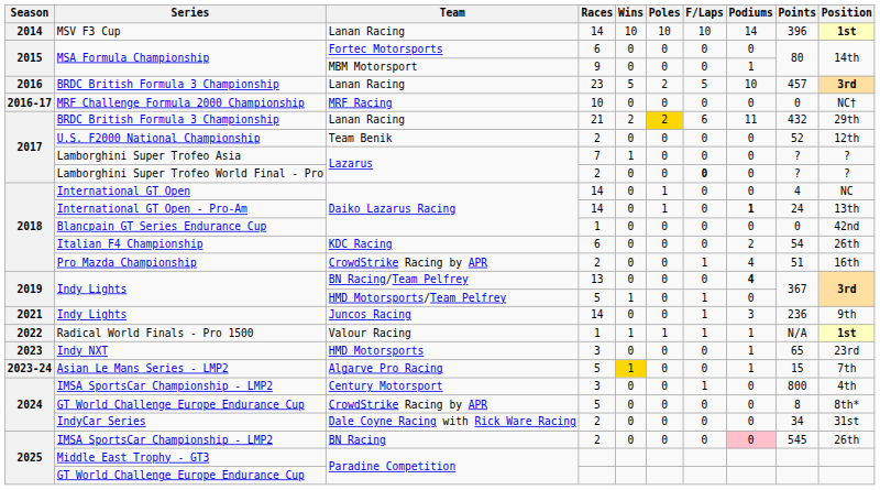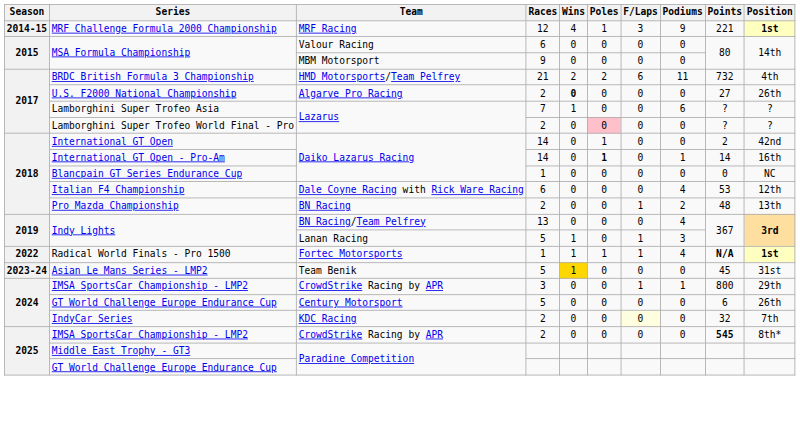- row: 2014 | MSV F3 Cup | Lanan Racing | 14 | 10 | 10 | 10 | 14 | 396 | 1st
+ row: 2014-15 | MRF Challenge Formula 2000 Championship | MRF Racing | 12 | 4 | 1 | 3 | 9 | 221 | 1st
MSA Formula Championship / 6 | Team: Fortec Motorsports -> Valour Racing
MSA Formula Championship / 9 | Podiums: 1 -> 0
- row: 2016 | BRDC British Formula 3 Championship | Lanan Racing | 23 | 5 | 2 | 5 | 10 | 457 | 3rd
- row: 2016-17 | MRF Challenge Formula 2000 Championship | MRF Racing | 10 | 0 | 0 | 0 | 0 | 0 | NC†
BRDC British Formula 3 Championship / 21 | Team: Lanan Racing -> HMD Motorsports/Team Pelfrey
BRDC British Formula 3 Championship / 21 | Poles: gold background -> no background
BRDC British Formula 3 Championship / 21 | Points: 432 -> 732
BRDC British Formula 3 Championship / 21 | Position: 29th -> 4th
U.S. F2000 National Championship | Team: Team Benik -> Algarve Pro Racing
U.S. F2000 National Championship | Wins: normal -> bold
U.S. F2000 National Championship | Points: 52 -> 27
U.S. F2000 National Championship | Position: 12th -> 26th
Lamborghini Super Trofeo Asia | Podiums: 0 -> 6
Lamborghini Super Trofeo World Final - Pro | Poles: no background -> pink background
Lamborghini Super Trofeo World Final - Pro | F/Laps: bold -> normal
International GT Open | Points: 4 -> 2
International GT Open | Position: NC -> 42nd
International GT Open - Pro-Am | Poles: normal -> bold
International GT Open - Pro-Am | Podiums: bold -> normal
International GT Open - Pro-Am | Points: 24 -> 14
International GT Open - Pro-Am | Position: 13th -> 16th
Blancpain GT Series Endurance Cup | Position: 42nd -> NC
Italian F4 Championship | Team: KDC Racing -> Dale Coyne Racing with Rick Ware Racing
Italian F4 Championship | Podiums: 2 -> 4
Italian F4 Championship | Points: 54 -> 53
Italian F4 Championship | Position: 26th -> 12th
Pro Mazda Championship | Team: CrowdStrike Racing by APR -> BN Racing
Pro Mazda Championship | Podiums: 4 -> 2
Pro Mazda Championship | Points: 51 -> 48
Pro Mazda Championship | Position: 16th -> 13th
Indy Lights / 13 | Podiums: bold -> normal
Indy Lights / 5 | Team: HMD Motorsports/Team Pelfrey -> Lanan Racing
Indy Lights / 5 | Podiums: 0 -> 3
- row: 2021 | Indy Lights | Juncos Racing | 14 | 0 | 0 | 1 | 3 | 236 | 9th
Radical World Finals - Pro 1500 | Team: Valour Racing -> Fortec Motorsports
Radical World Finals - Pro 1500 | Podiums: 1 -> 4
Radical World Finals - Pro 1500 | Points: normal -> bold
- row: 2023 | Indy NXT | HMD Motorsports | 3 | 0 | 0 | 0 | 1 | 65 | 23rd
Asian Le Mans Series - LMP2 | Team: Algarve Pro Racing -> Team Benik
Asian Le Mans Series - LMP2 | Podiums: 1 -> 0
Asian Le Mans Series - LMP2 | Points: 15 -> 45
Asian Le Mans Series - LMP2 | Position: 7th -> 31st
IMSA SportsCar Championship - LMP2 / 3 | Team: Century Motorsport -> CrowdStrike Racing by APR
IMSA SportsCar Championship - LMP2 / 3 | Podiums: 0 -> 1
IMSA SportsCar Championship - LMP2 / 3 | Position: 4th -> 29th
GT World Challenge Europe Endurance Cup / 5 | Team: CrowdStrike Racing by APR -> Century Motorsport
GT World Challenge Europe Endurance Cup / 5 | Points: 8 -> 6
GT World Challenge Europe Endurance Cup / 5 | Position: 8th* -> 26th
IndyCar Series | Team: Dale Coyne Racing with Rick Ware Racing -> KDC Racing
IndyCar Series | F/Laps: no background -> lightyellow background
IndyCar Series | Points: 34 -> 32
IndyCar Series | Position: 31st -> 7th
IMSA SportsCar Championship - LMP2 / 2 | Team: BN Racing -> CrowdStrike Racing by APR
IMSA SportsCar Championship - LMP2 / 2 | Podiums: pink background -> no background
IMSA SportsCar Championship - LMP2 / 2 | Points: normal -> bold
IMSA SportsCar Championship - LMP2 / 2 | Position: 26th -> 8th*
